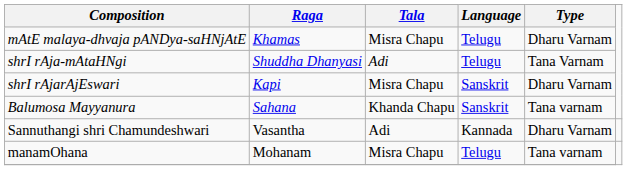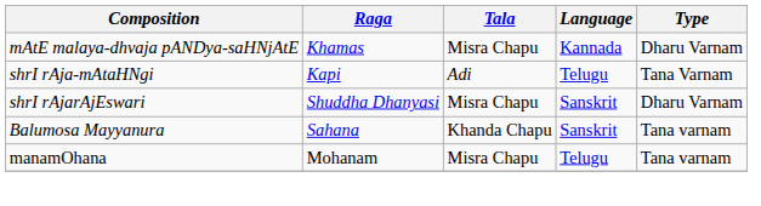mAtE malaya-dhvaja pANDya-saHNjAtE | Language: Telugu -> Kannada
shrI rAja-mAtaHNgi | Raga: Shuddha Dhanyasi -> Kapi
shrI rAjarAjEswari | Raga: Kapi -> Shuddha Dhanyasi
- row: Sannuthangi shri Chamundeshwari | Vasantha | Adi | Kannada | Dharu Varnam
